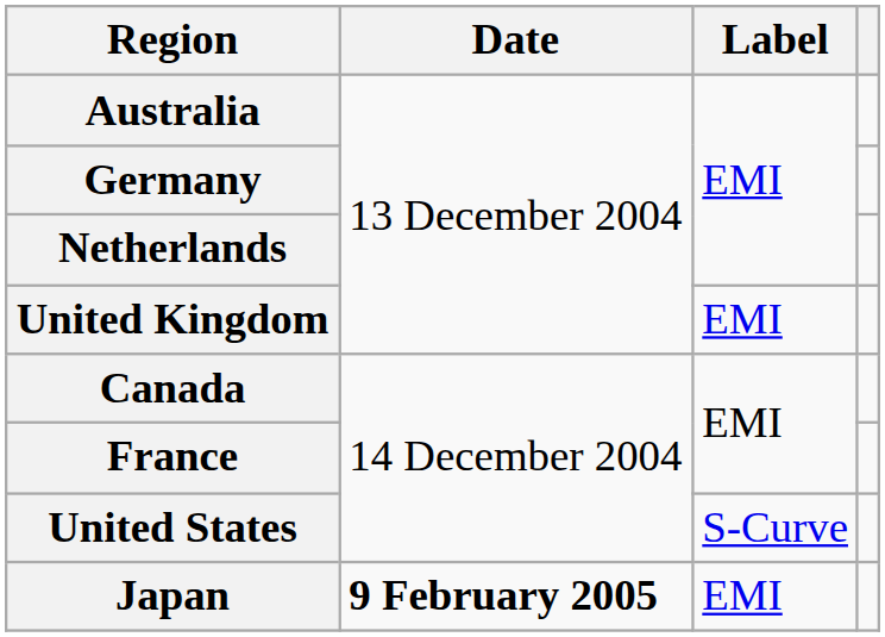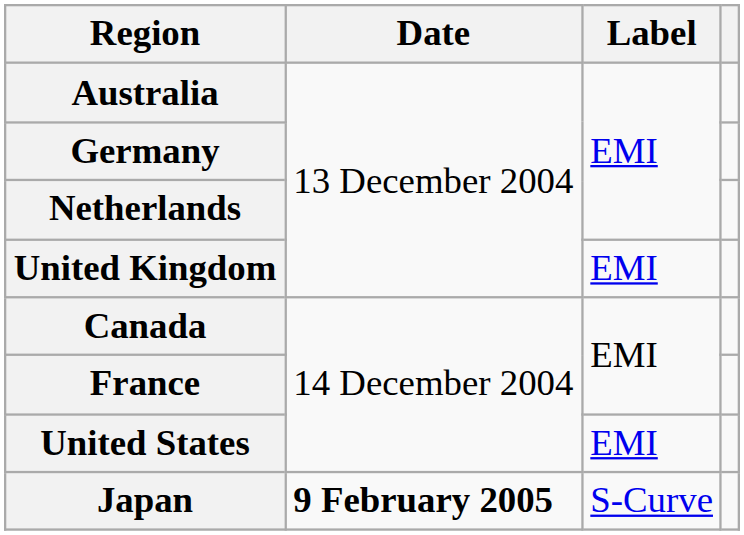United States | Label: S-Curve -> EMI
Japan | Label: EMI -> S-Curve
